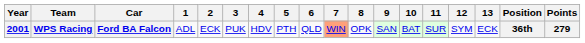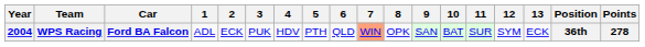WPS Racing | Year: 2001 -> 2004
WPS Racing | Points: 279 -> 278
